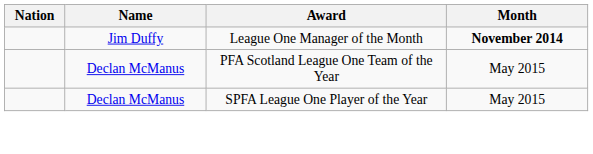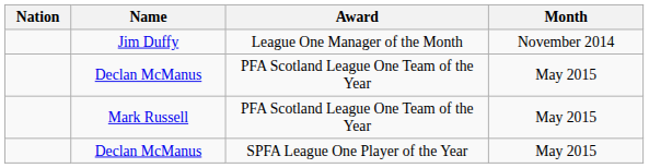Jim Duffy | Month: bold -> normal
+ row: Mark Russell | PFA Scotland League One Team of the Year | May 2015
